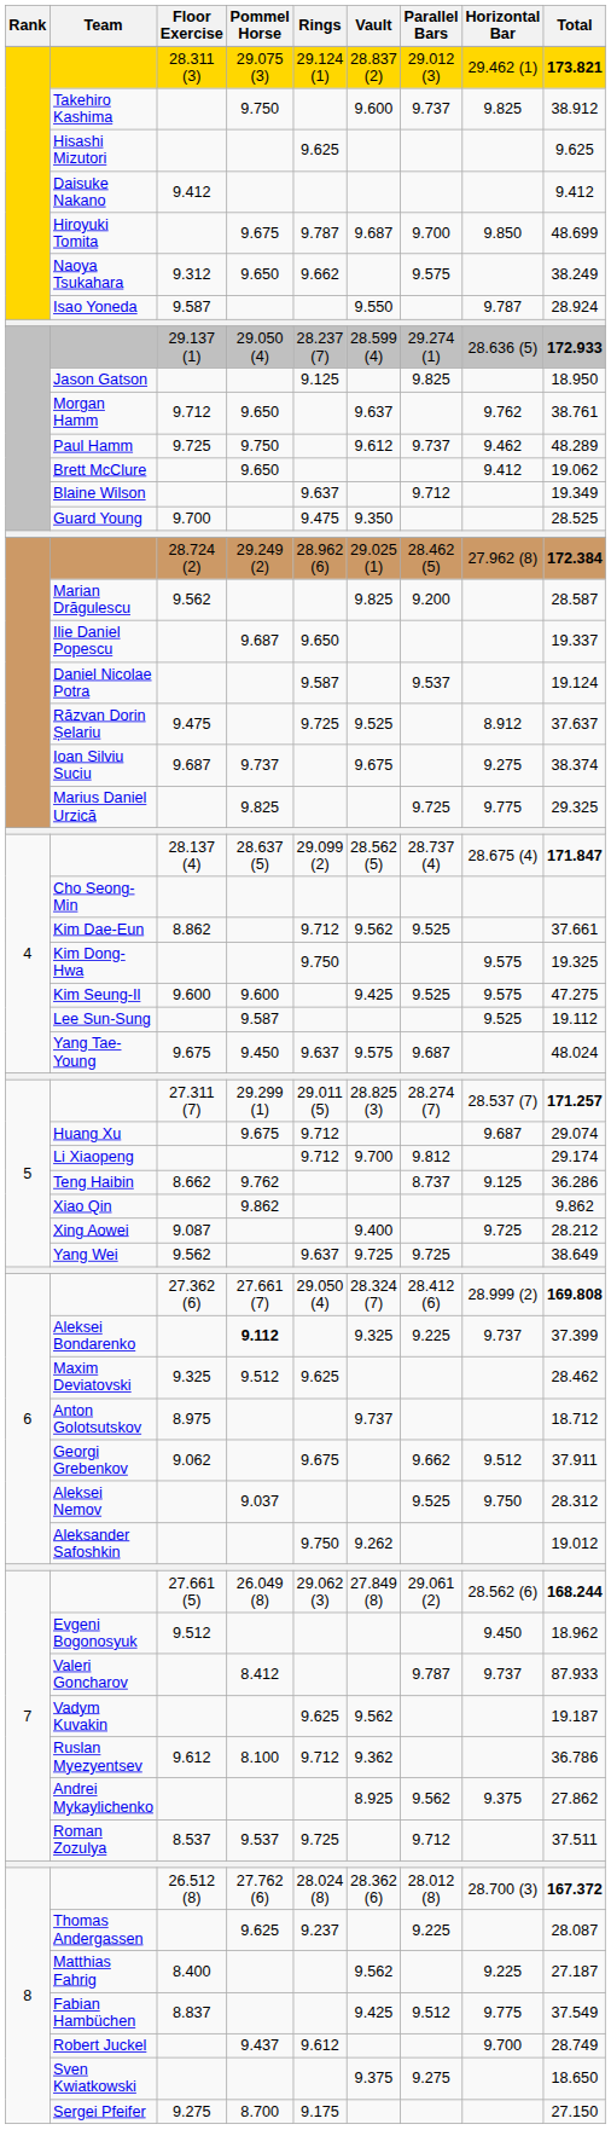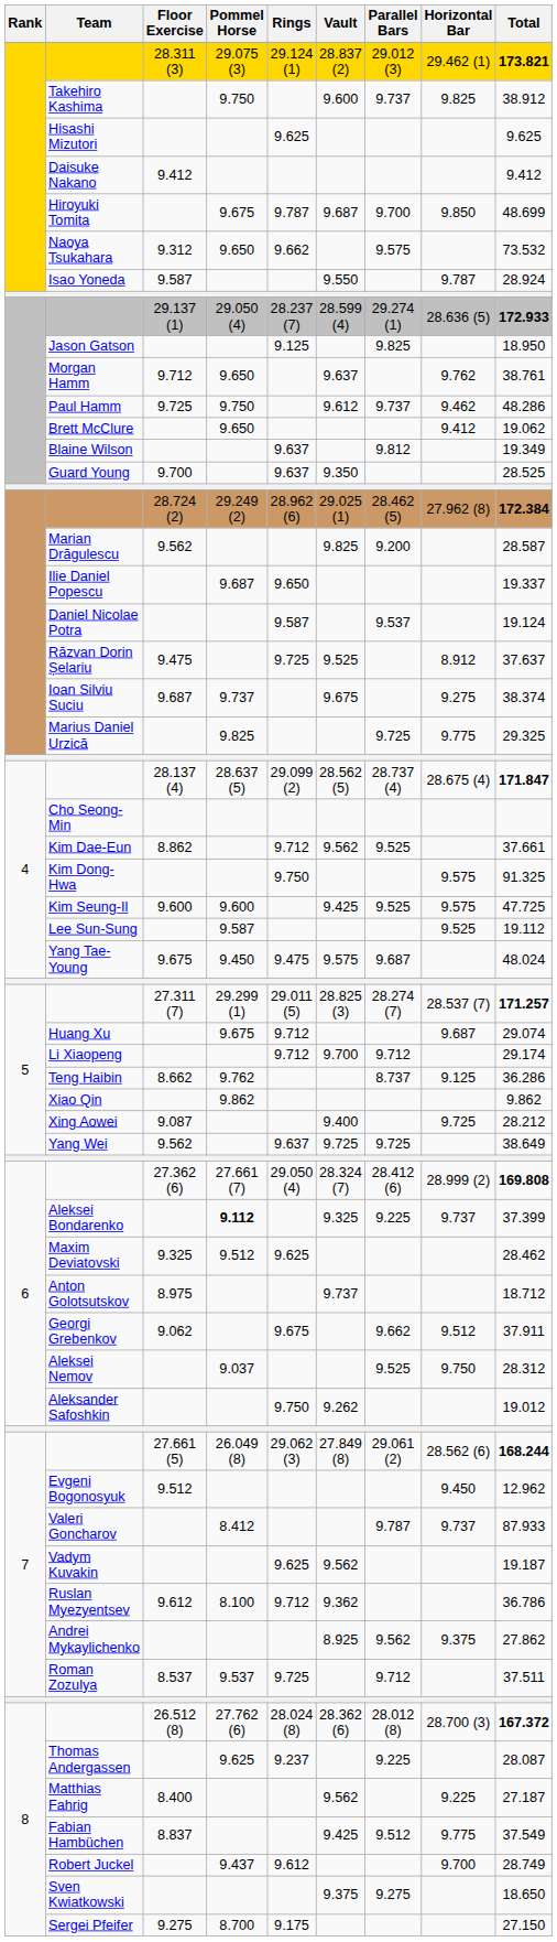Naoya Tsukahara | Total: 38.249 -> 73.532
Paul Hamm | Total: 48.289 -> 48.286
Blaine Wilson | Parallel Bars: 9.712 -> 9.812
Guard Young | Rings: 9.475 -> 9.637
Kim Dong-Hwa | Total: 19.325 -> 91.325
Kim Seung-Il | Total: 47.275 -> 47.725
Yang Tae-Young | Rings: 9.637 -> 9.475
Li Xiaopeng | Parallel Bars: 9.812 -> 9.712
Evgeni Bogonosyuk | Total: 18.962 -> 12.962
